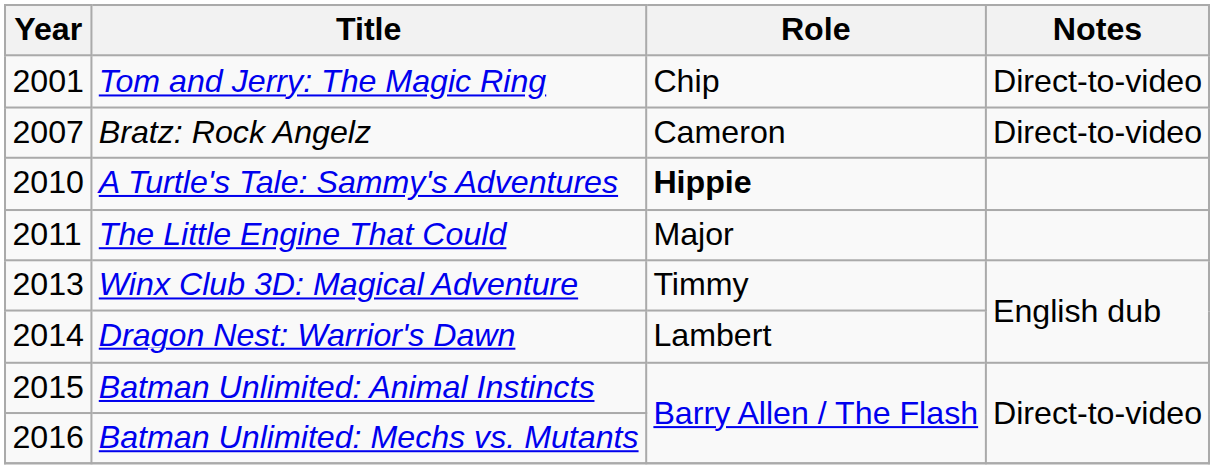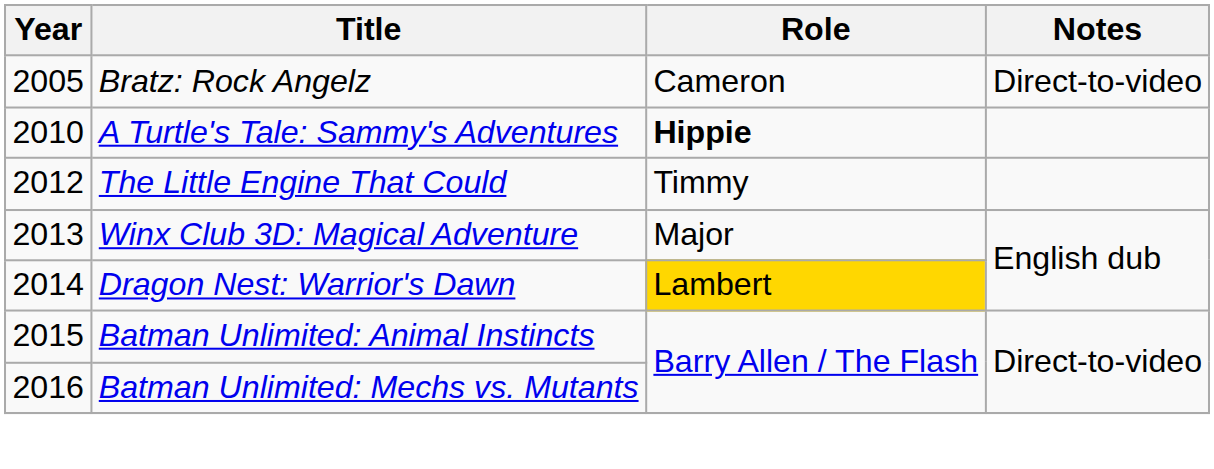- row: 2001 | Tom and Jerry: The Magic Ring | Chip | Direct-to-video
Bratz: Rock Angelz | Year: 2007 -> 2005
The Little Engine That Could | Year: 2011 -> 2012
The Little Engine That Could | Role: Major -> Timmy
Winx Club 3D: Magical Adventure | Role: Timmy -> Major
Dragon Nest: Warrior's Dawn | Role: no background -> gold background
